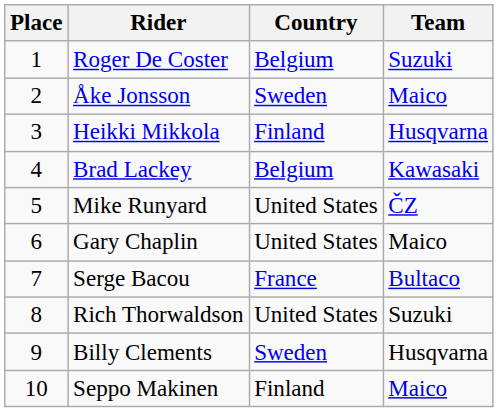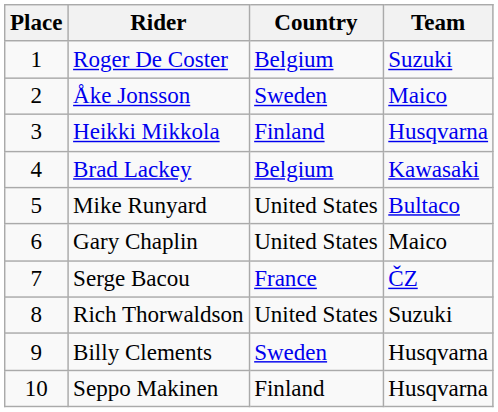Mike Runyard | Team: ČZ -> Bultaco
Serge Bacou | Team: Bultaco -> ČZ
Seppo Makinen | Team: Maico -> Husqvarna
